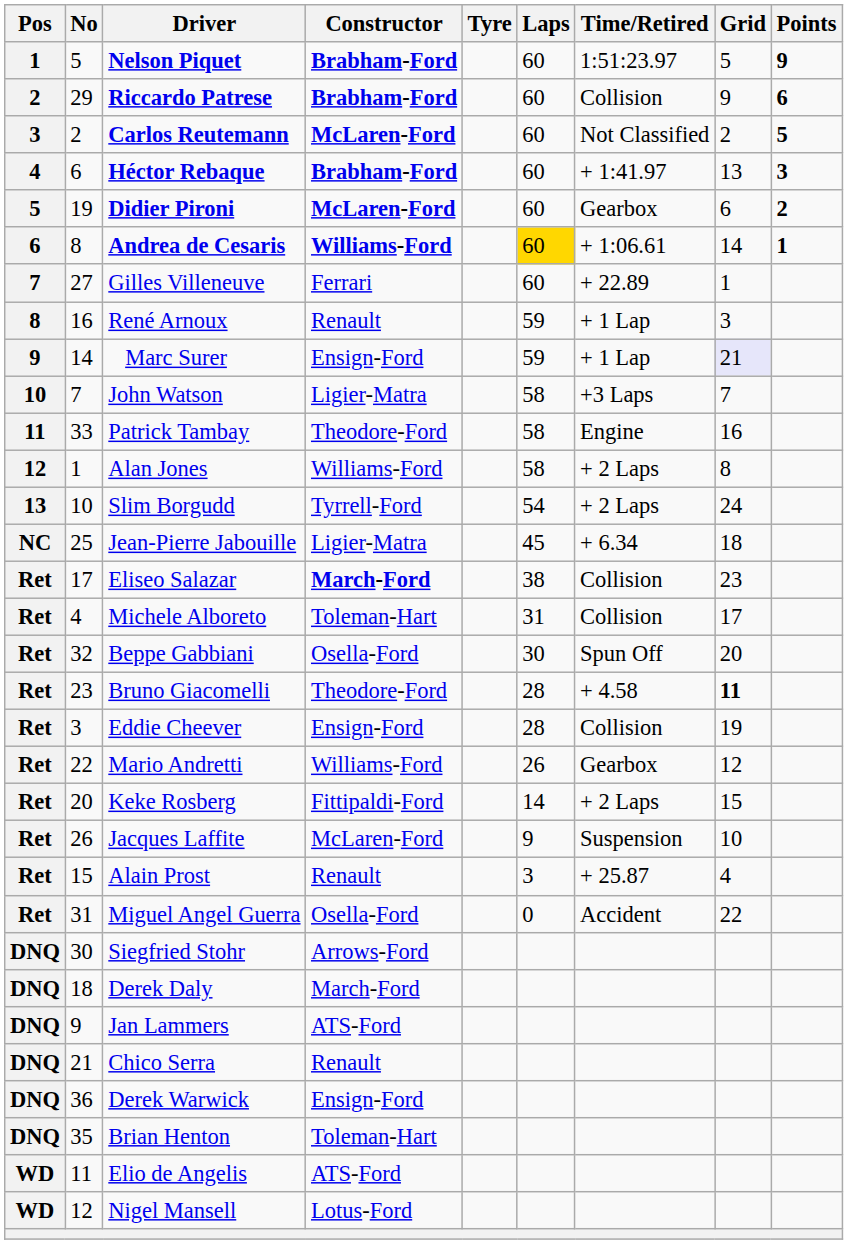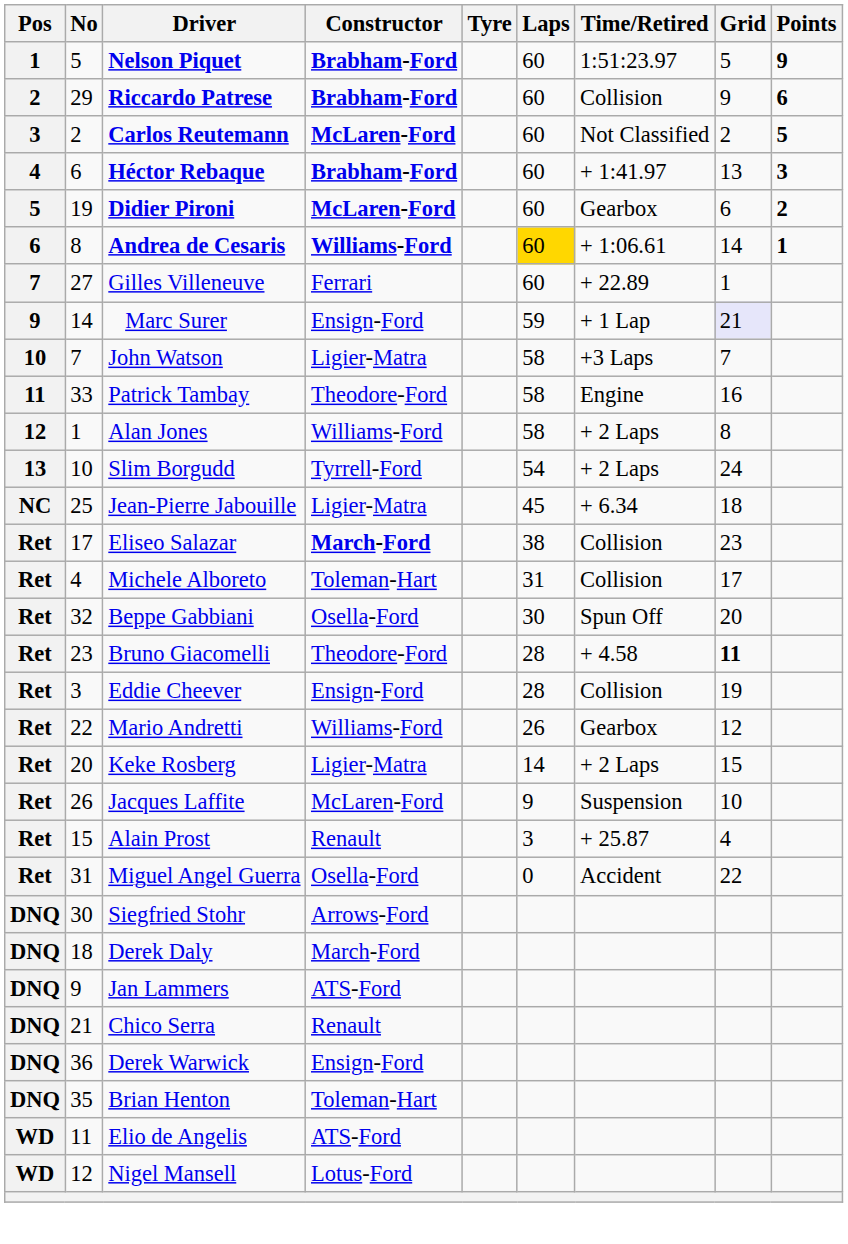- row: 8 | 16 | René Arnoux | Renault | 59 | + 1 Lap | 3
Keke Rosberg | Constructor: Fittipaldi-Ford -> Ligier-Matra
